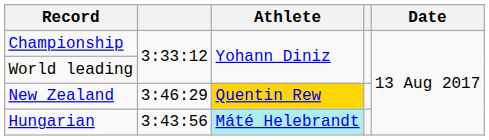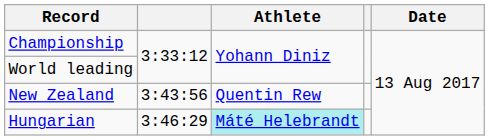New Zealand | column 2: 3:46:29 -> 3:43:56
New Zealand | Athlete: gold background -> no background
Hungarian | column 2: 3:43:56 -> 3:46:29
